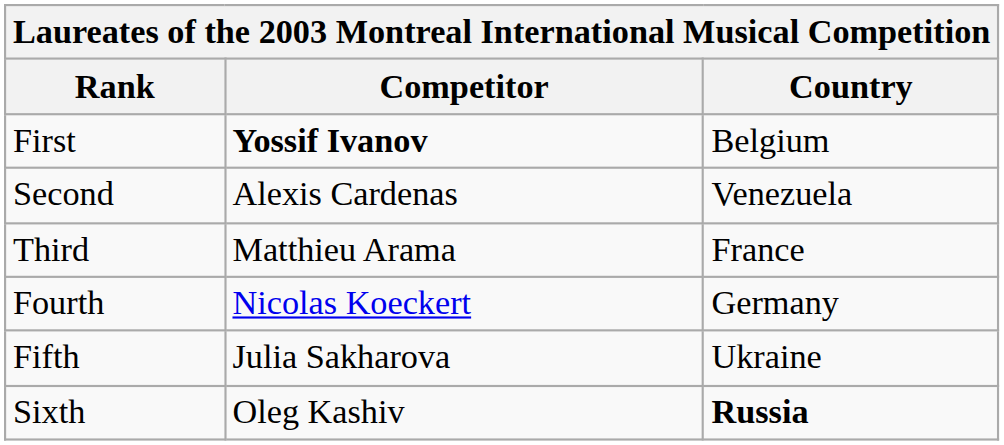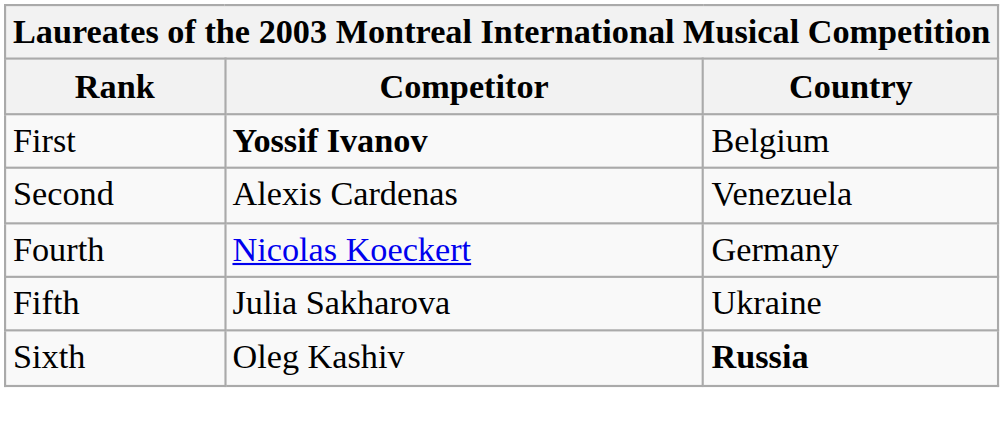- row: Third | Matthieu Arama | France
